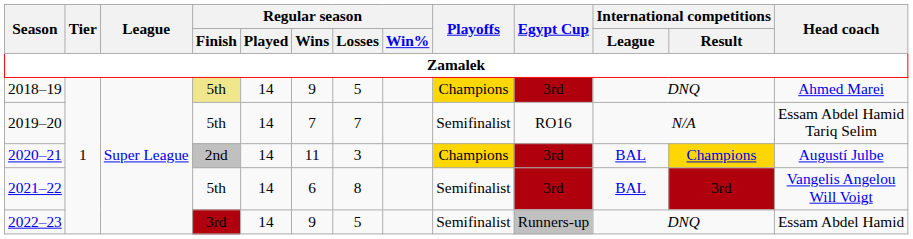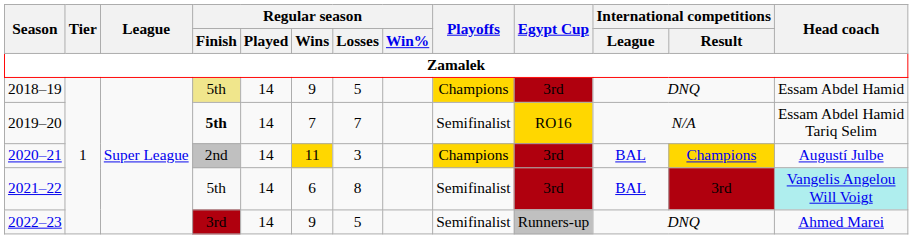2018–19 | Head coach: Ahmed Marei -> Essam Abdel Hamid
2019–20 | Regular season / Finish: normal -> bold
2019–20 | Egypt Cup: no background -> gold background
2020–21 | Regular season / Wins: no background -> gold background
2021–22 | Head coach: no background -> paleturquoise background
2022–23 | Head coach: Essam Abdel Hamid -> Ahmed Marei
